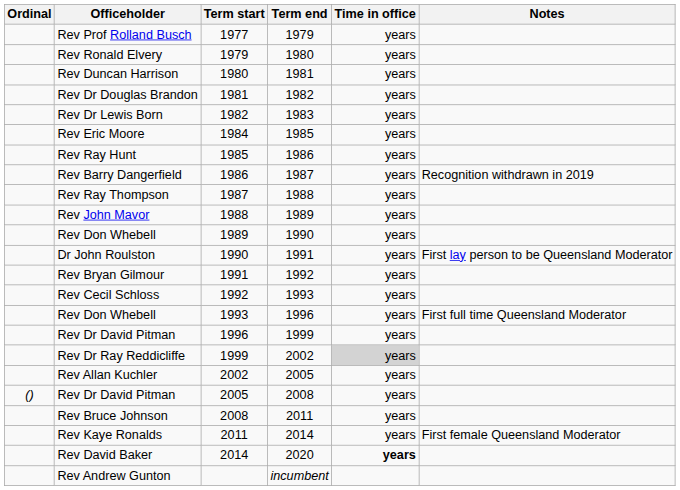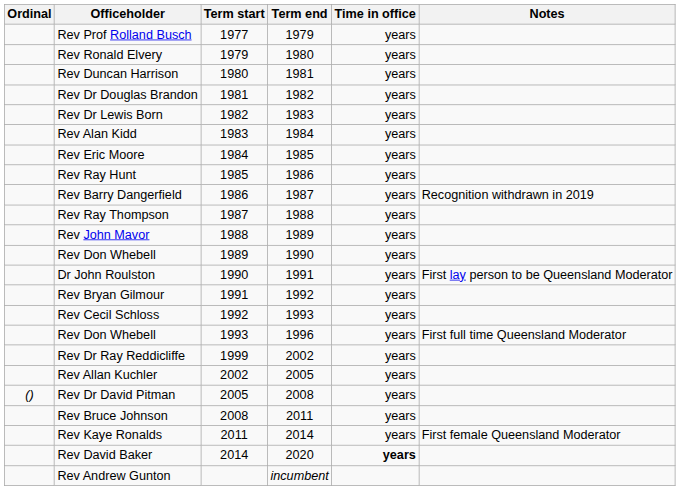+ row: Rev Alan Kidd | 1983 | 1984 | years
- row: Rev Dr David Pitman | 1996 | 1999 | years
Rev Dr Ray Reddicliffe | Time in office: lightgrey background -> no background
